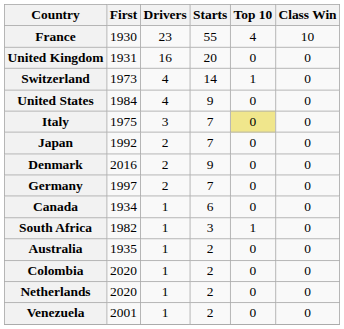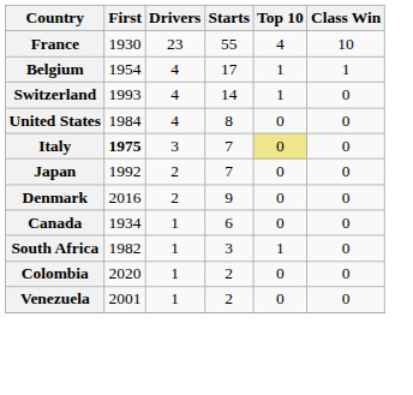- row: United Kingdom | 1931 | 16 | 20 | 0 | 0
+ row: Belgium | 1954 | 4 | 17 | 1 | 1
Switzerland | First: 1973 -> 1993
United States | Starts: 9 -> 8
Italy | First: normal -> bold
- row: Germany | 1997 | 2 | 7 | 0 | 0
- row: Australia | 1935 | 1 | 2 | 0 | 0
- row: Netherlands | 2020 | 1 | 2 | 0 | 0
